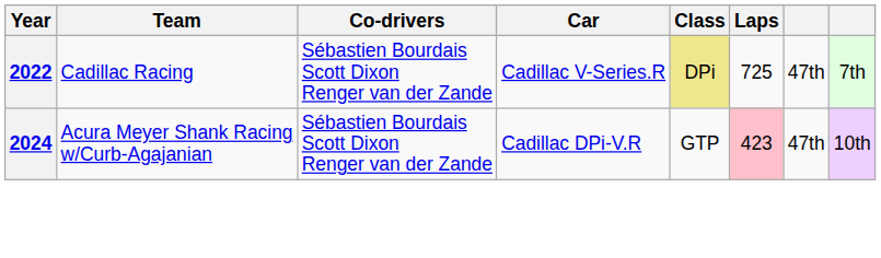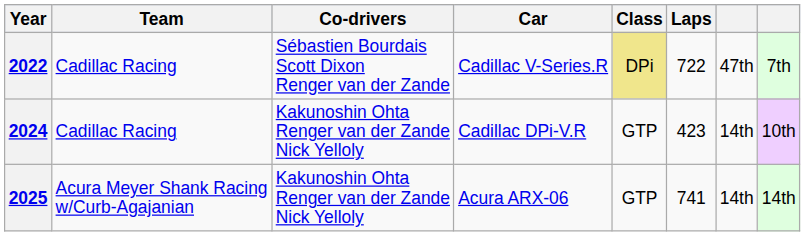2022 | Laps: 725 -> 722
2024 | Team: Acura Meyer Shank Racing w/Curb-Agajanian -> Cadillac Racing
2024 | Co-drivers: Sébastien Bourdais Scott Dixon Renger van der Zande -> Kakunoshin Ohta Renger van der Zande Nick Yelloly
2024 | Laps: pink background -> no background
2024 | column 7: 47th -> 14th
+ row: 2025 | Acura Meyer Shank Racing w/Curb-Agajanian | Kakunoshin Ohta Renger van der Zande Nick Yelloly | Acura ARX-06 | GTP | 741 | 14th | 14th
